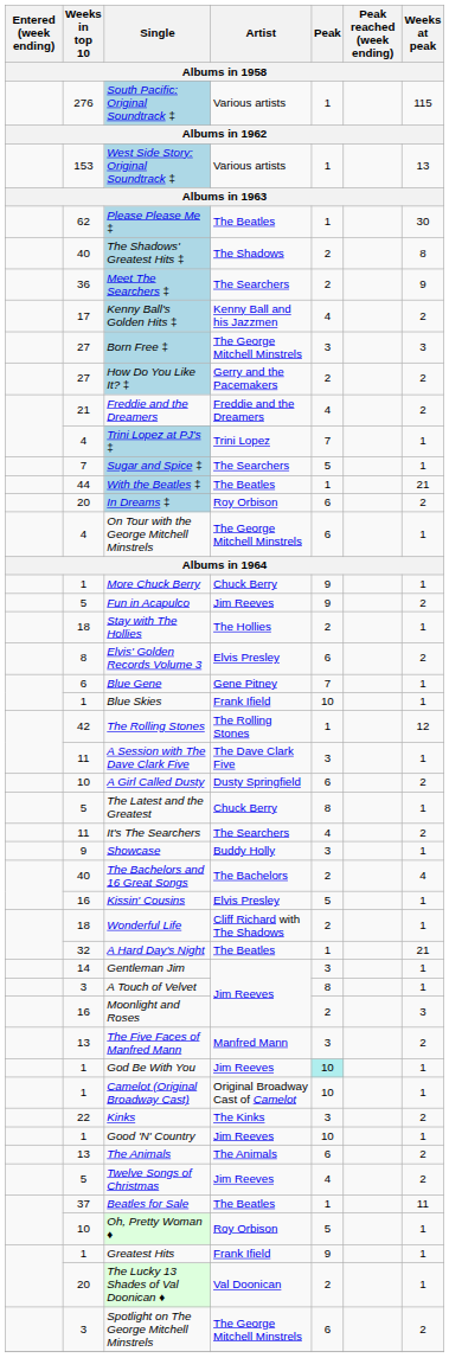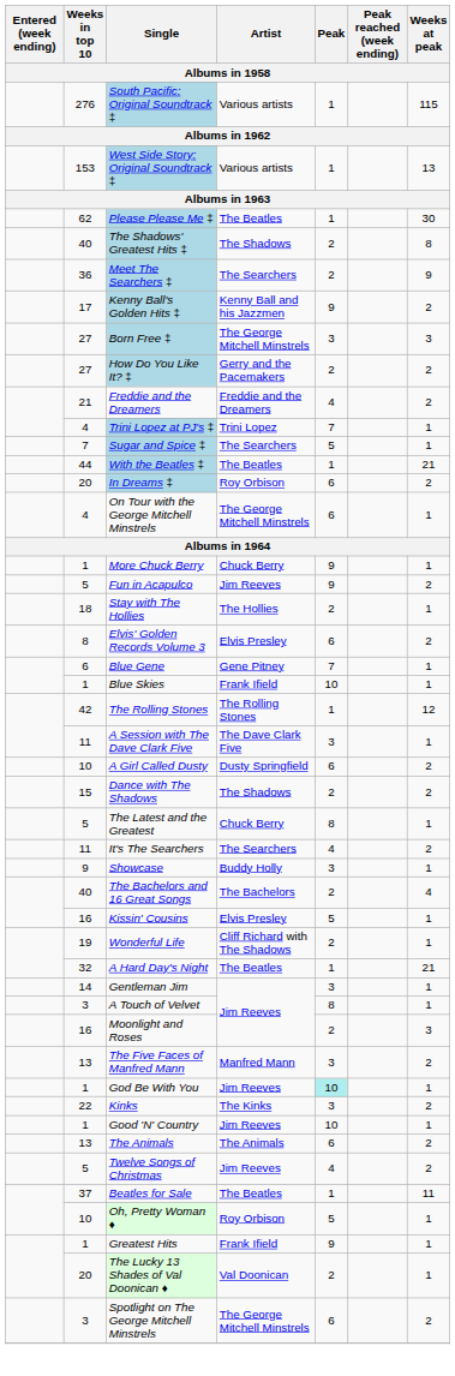Kenny Ball's Golden Hits ‡ | Peak: 4 -> 9
+ row: 15 | Dance with The Shadows | The Shadows | 2 | 2
Wonderful Life | Weeks in top 10: 18 -> 19
- row: 1 | Camelot (Original Broadway Cast) | Original Broadway Cast of Camelot | 10 | 1
